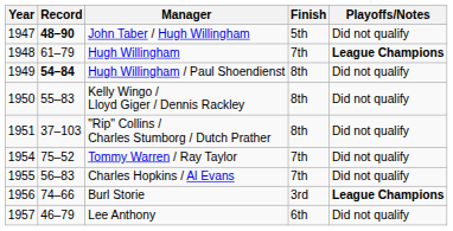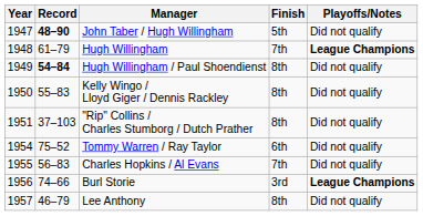Tommy Warren / Ray Taylor | Finish: 7th -> 6th
Lee Anthony | Finish: 6th -> 8th
